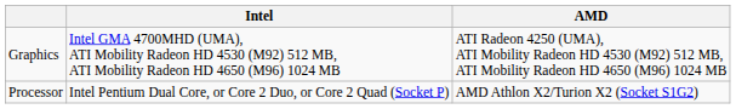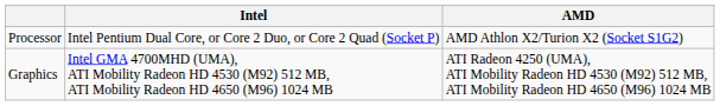rows swapped: Processor <-> Graphics
